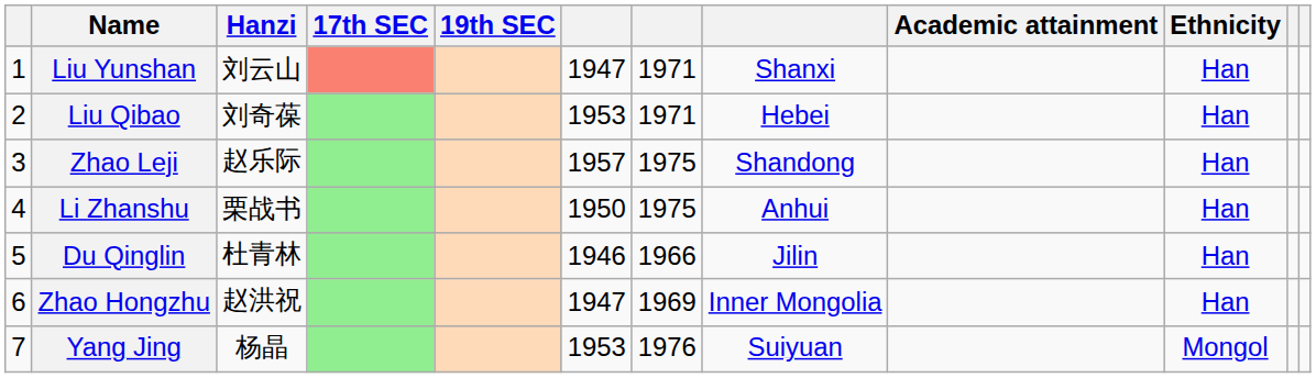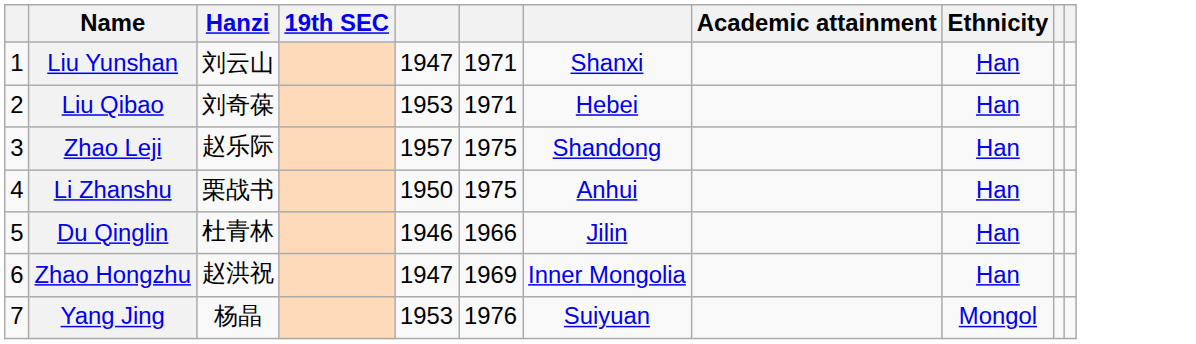- column: 17th SEC
